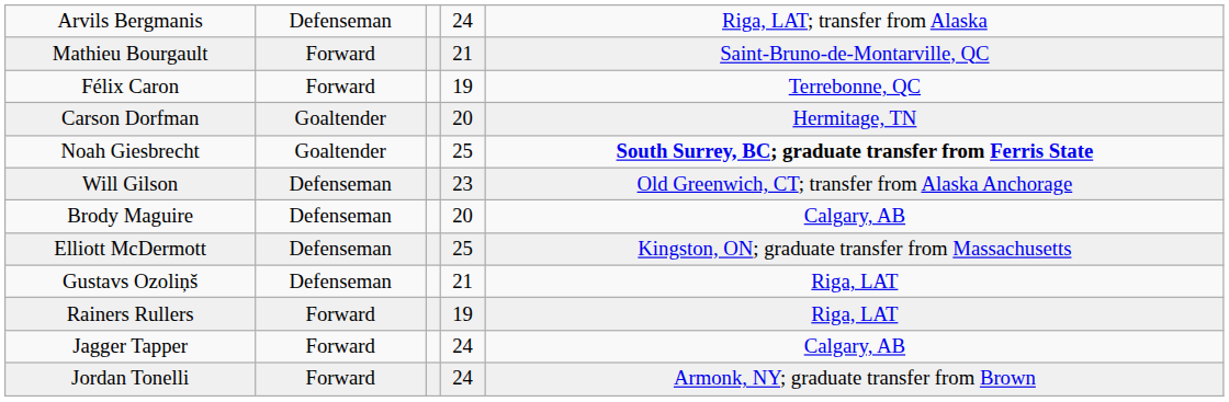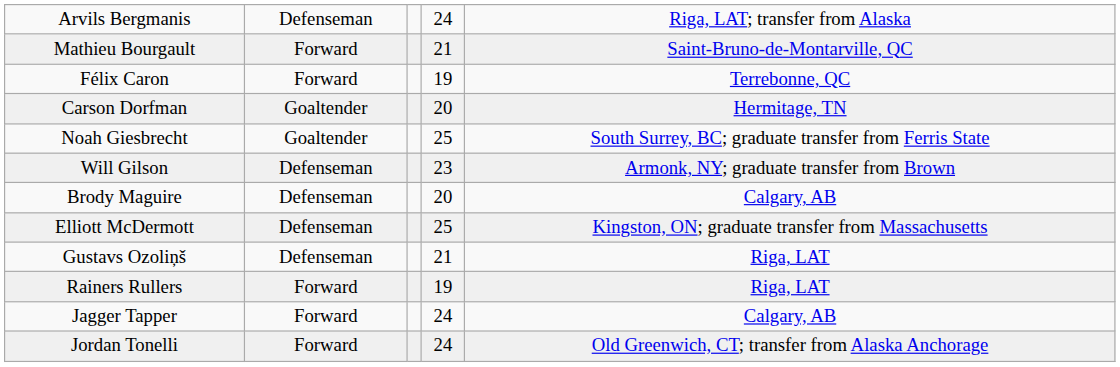Noah Giesbrecht | column 5: bold -> normal
Will Gilson | column 5: Old Greenwich, CT; transfer from Alaska Anchorage -> Armonk, NY; graduate transfer from Brown
Jordan Tonelli | column 5: Armonk, NY; graduate transfer from Brown -> Old Greenwich, CT; transfer from Alaska Anchorage
